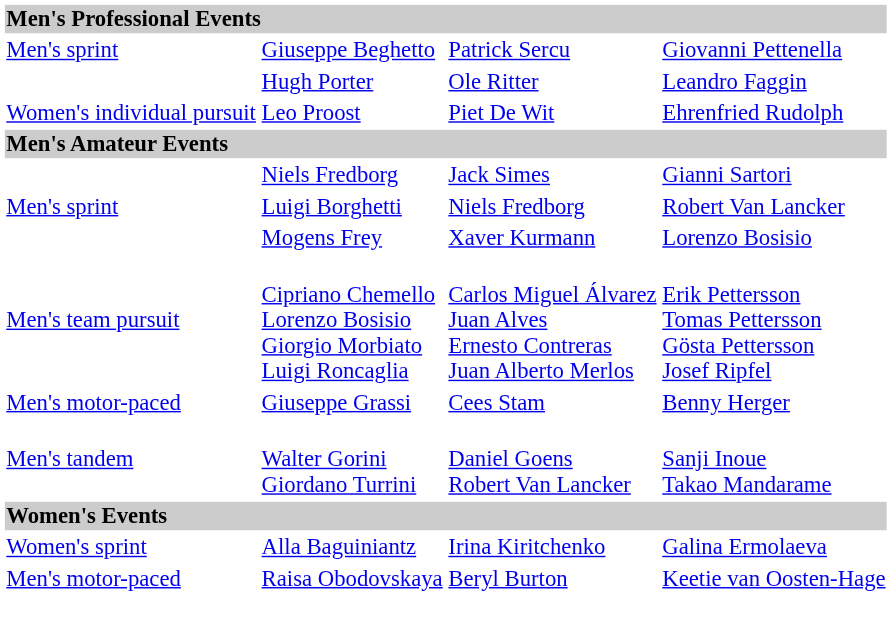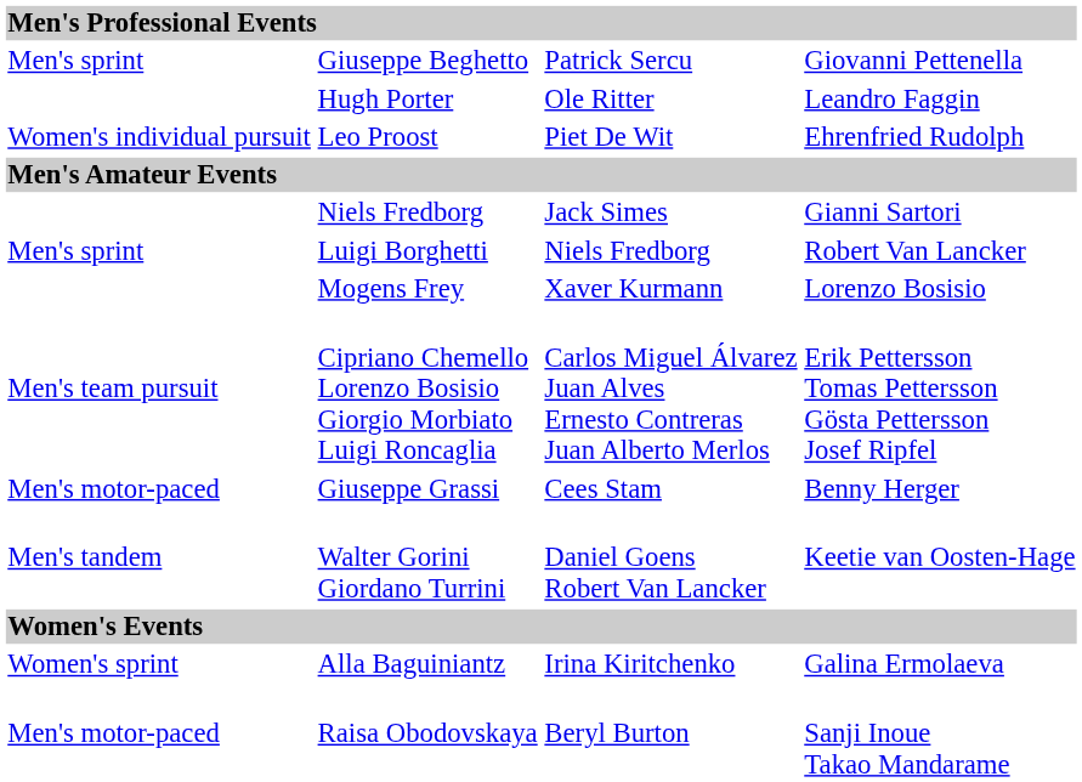Walter Gorini Giordano Turrini | column 4: Sanji Inoue Takao Mandarame -> Keetie van Oosten-Hage
Raisa Obodovskaya | column 4: Keetie van Oosten-Hage -> Sanji Inoue Takao Mandarame
